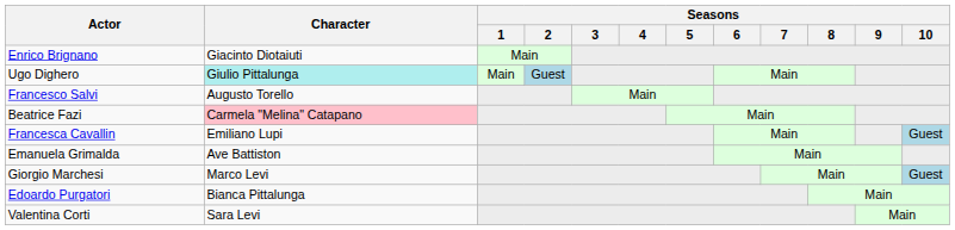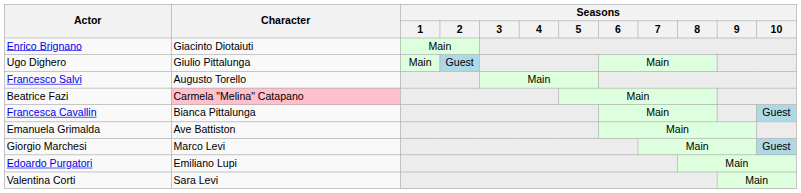Ugo Dighero | Character: paleturquoise background -> no background
Francesca Cavallin | Character: Emiliano Lupi -> Bianca Pittalunga
Edoardo Purgatori | Character: Bianca Pittalunga -> Emiliano Lupi
